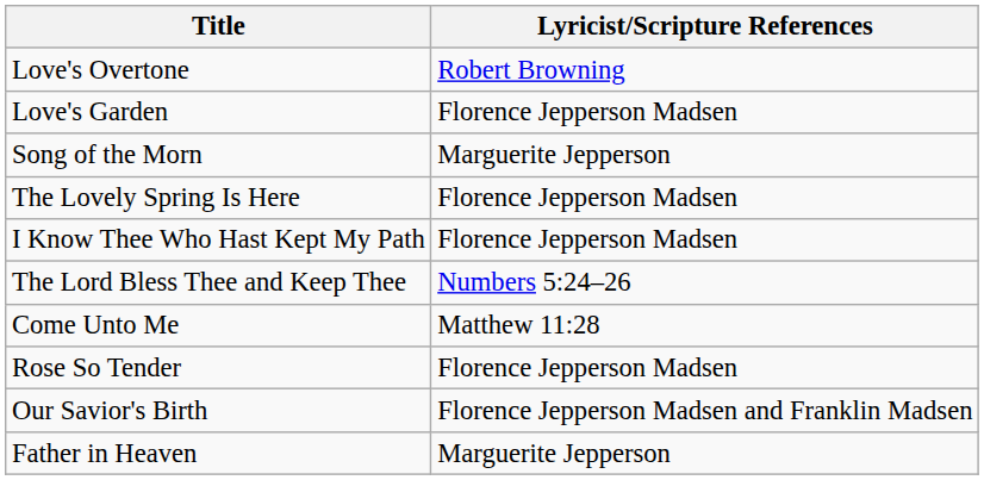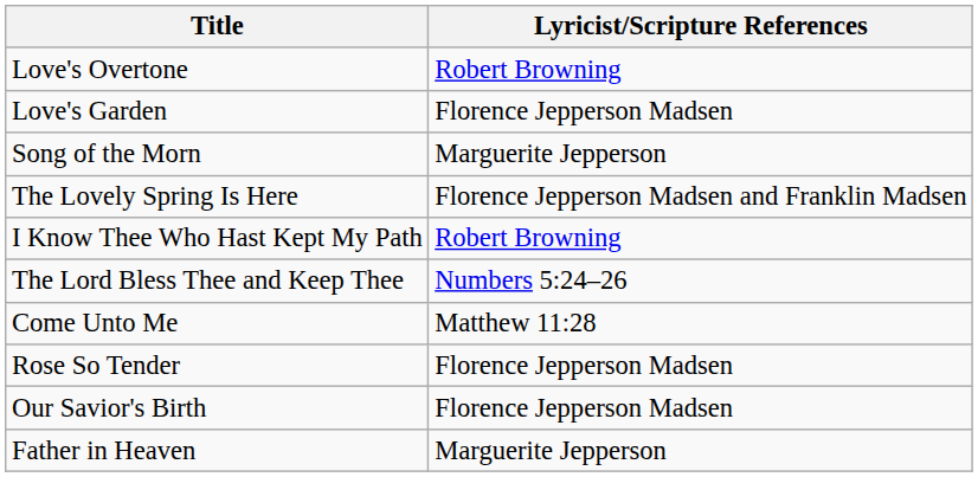The Lovely Spring Is Here | Lyricist/Scripture References: Florence Jepperson Madsen -> Florence Jepperson Madsen and Franklin Madsen
I Know Thee Who Hast Kept My Path | Lyricist/Scripture References: Florence Jepperson Madsen -> Robert Browning
Our Savior's Birth | Lyricist/Scripture References: Florence Jepperson Madsen and Franklin Madsen -> Florence Jepperson Madsen
